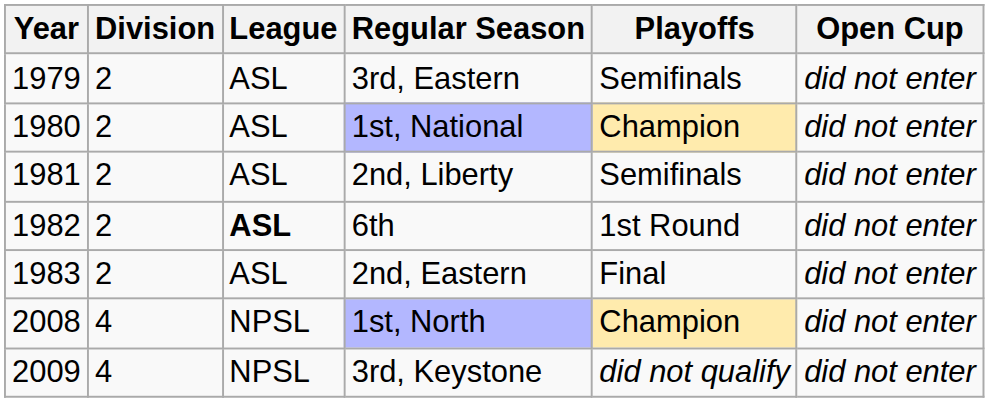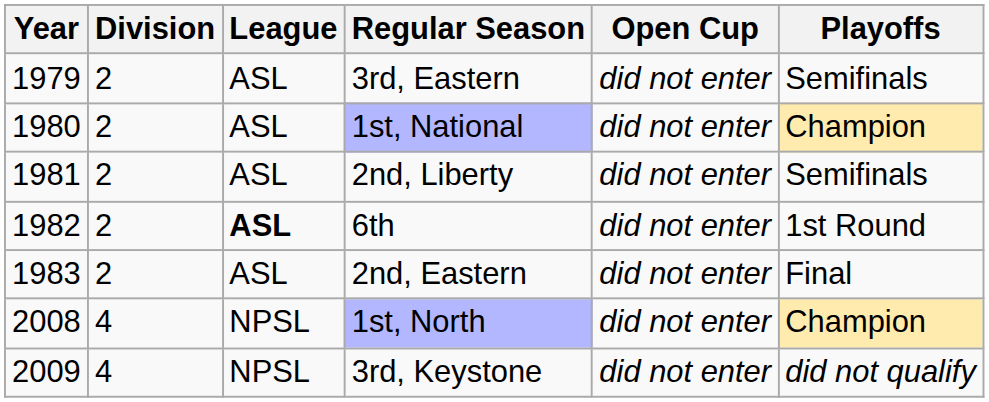columns swapped: Playoffs <-> Open Cup
